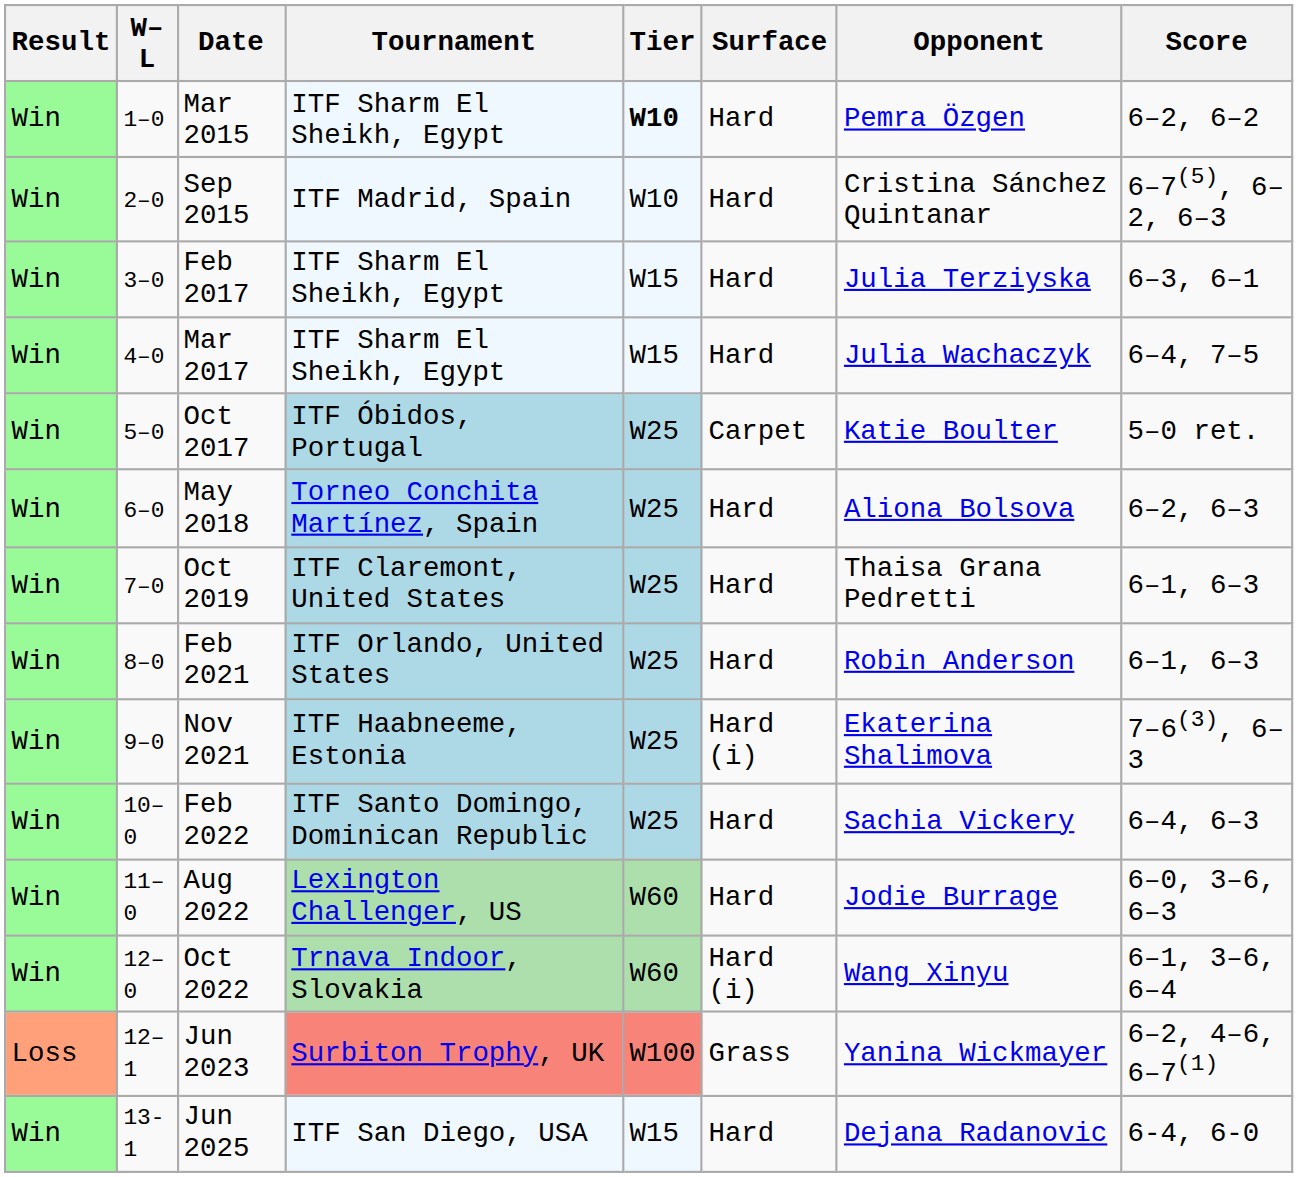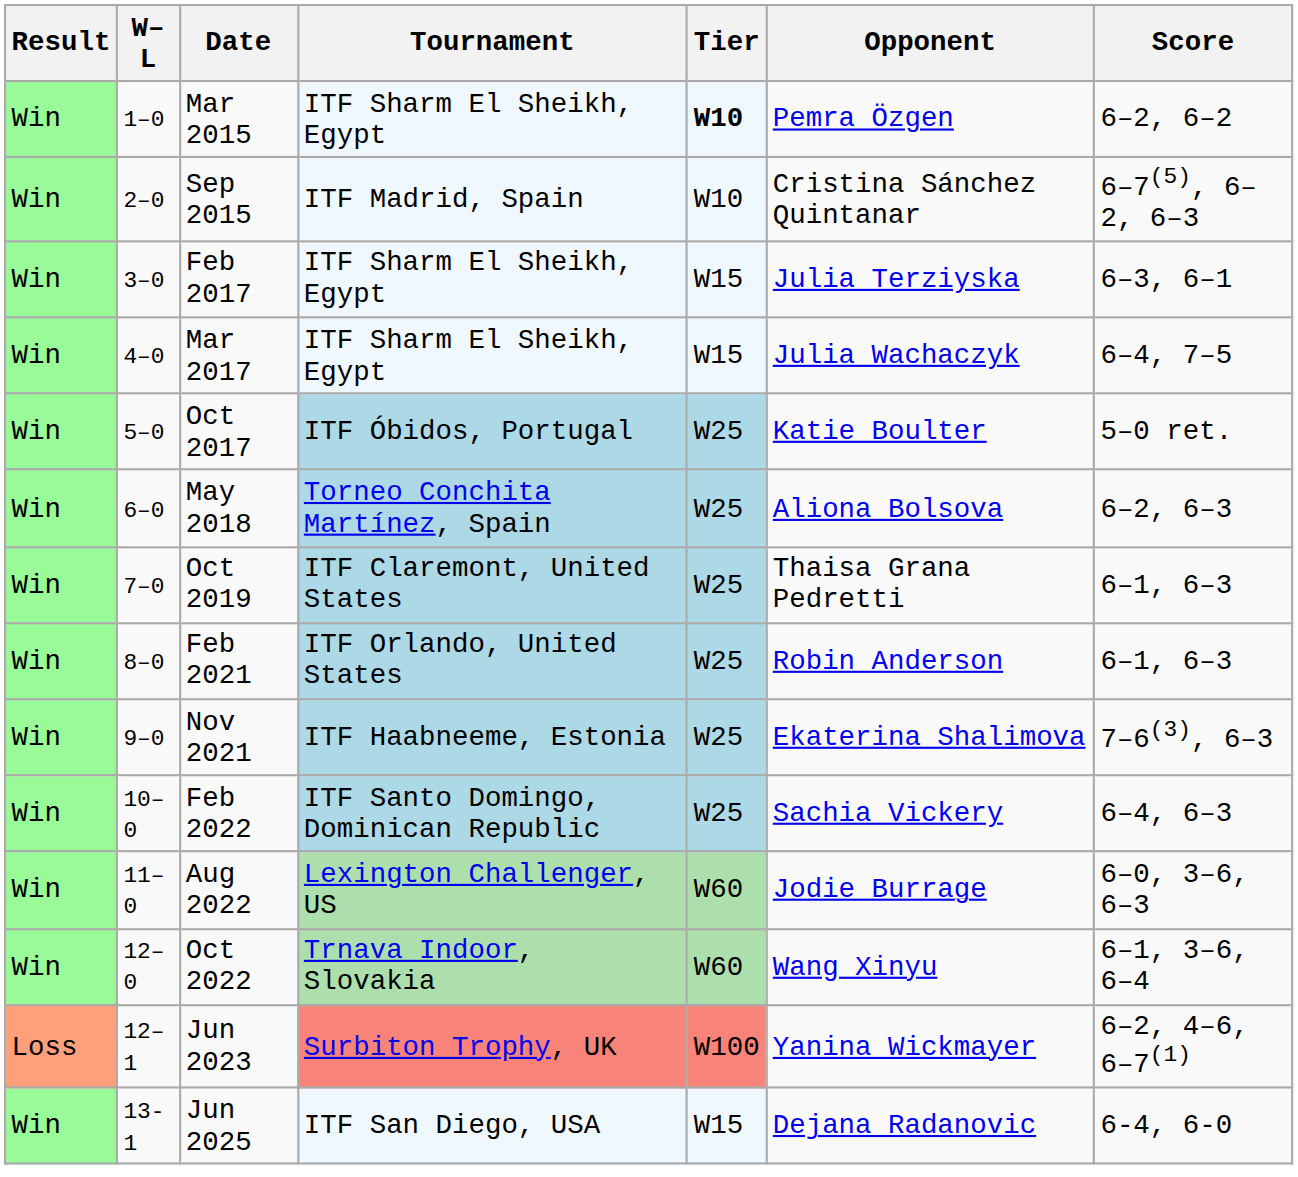- column: Surface | Hard | Hard | Hard | Hard | Carpet | Hard | Hard | Hard | Hard (i) | Hard | Hard | Hard (i) | Grass | Hard
